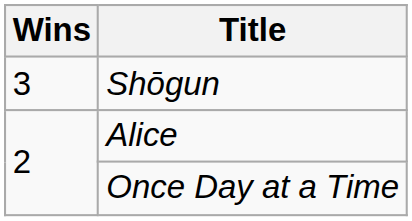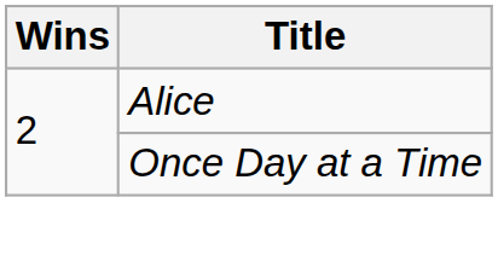- row: 3 | Shōgun
